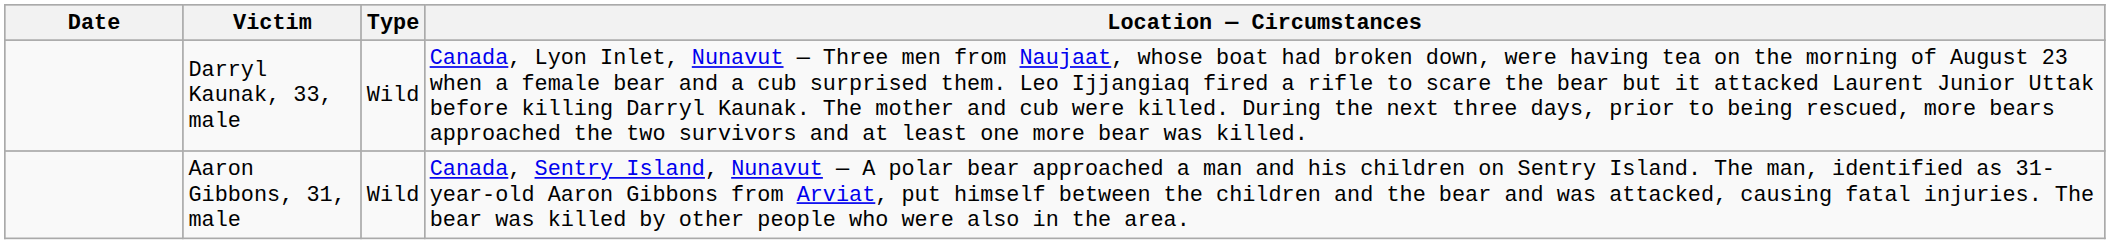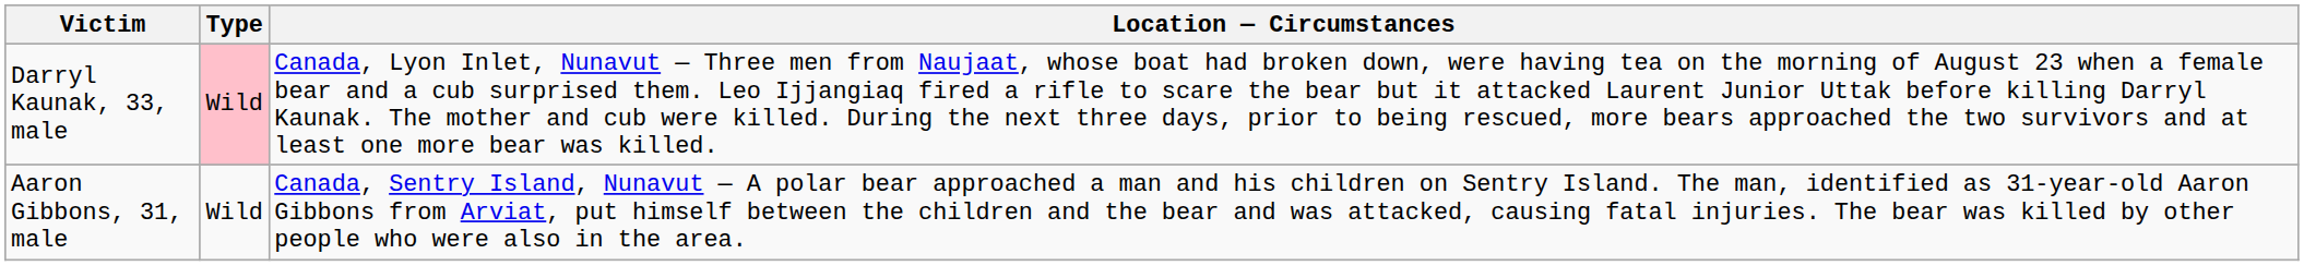- column: Date
Darryl Kaunak, 33, male | Type: no background -> pink background
